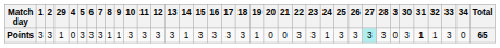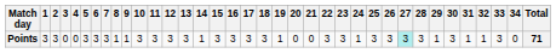columns swapped: 3 <-> 29
Points | 31: bold -> normal
Points | Total: 65 -> 71
